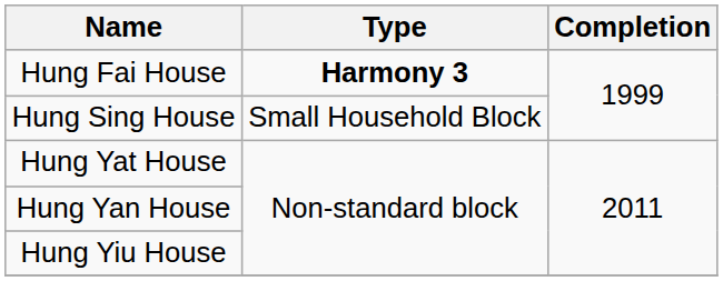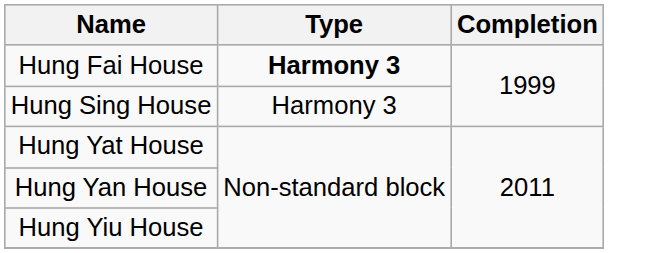Hung Sing House | Type: Small Household Block -> Harmony 3
